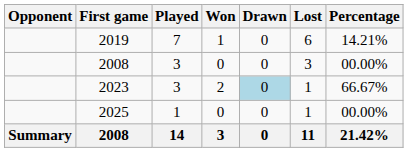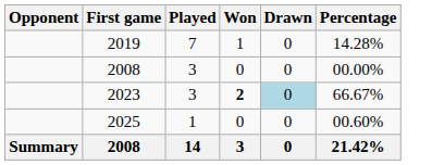- column: Lost | 6 | 3 | 1 | 1 | 11
2019 | Percentage: 14.21% -> 14.28%
2023 | Won: normal -> bold
2025 | Percentage: 00.00% -> 00.60%
